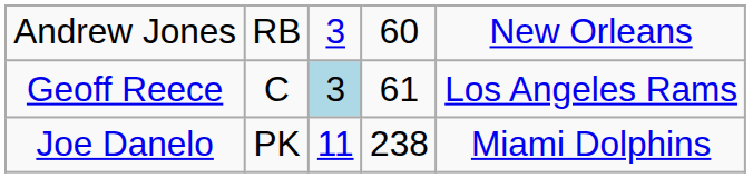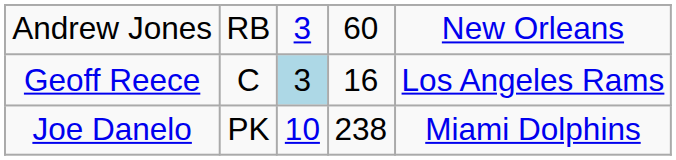Geoff Reece | column 4: 61 -> 16
Joe Danelo | column 3: 11 -> 10
